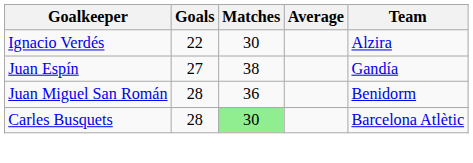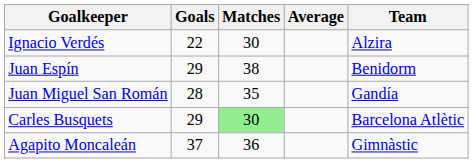Juan Espín | Goals: 27 -> 29
Juan Espín | Team: Gandía -> Benidorm
Juan Miguel San Román | Matches: 36 -> 35
Juan Miguel San Román | Team: Benidorm -> Gandía
Carles Busquets | Goals: 28 -> 29
+ row: Agapito Moncaleán | 37 | 36 | Gimnàstic
